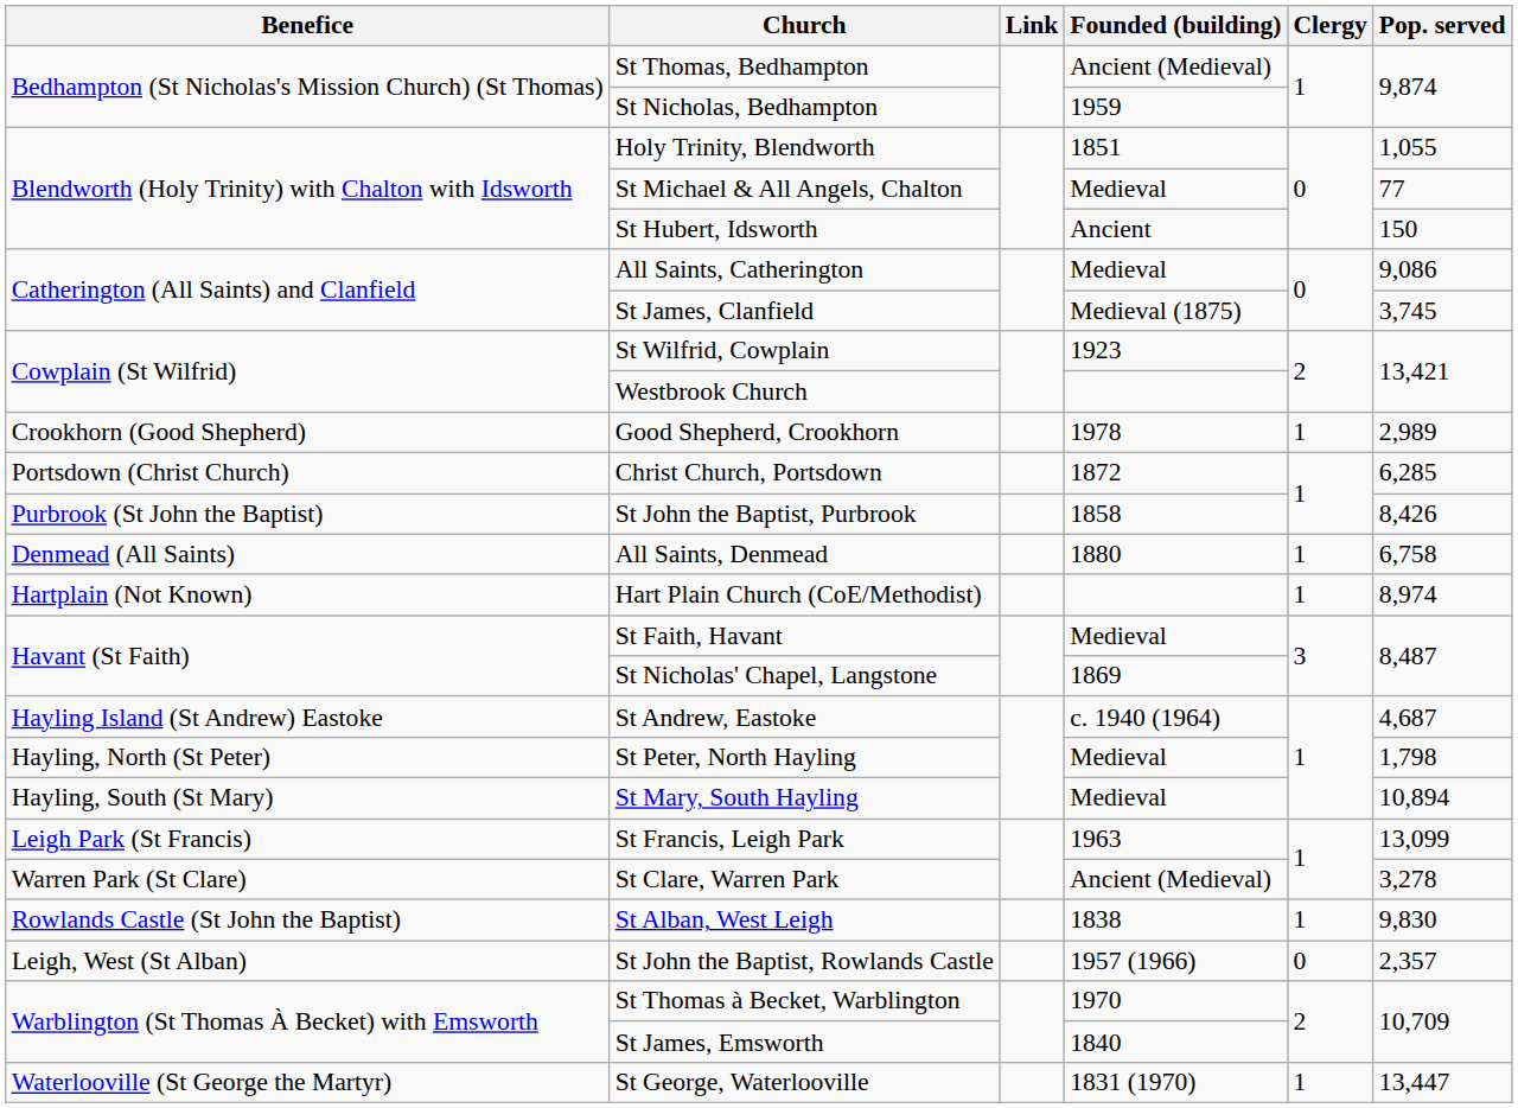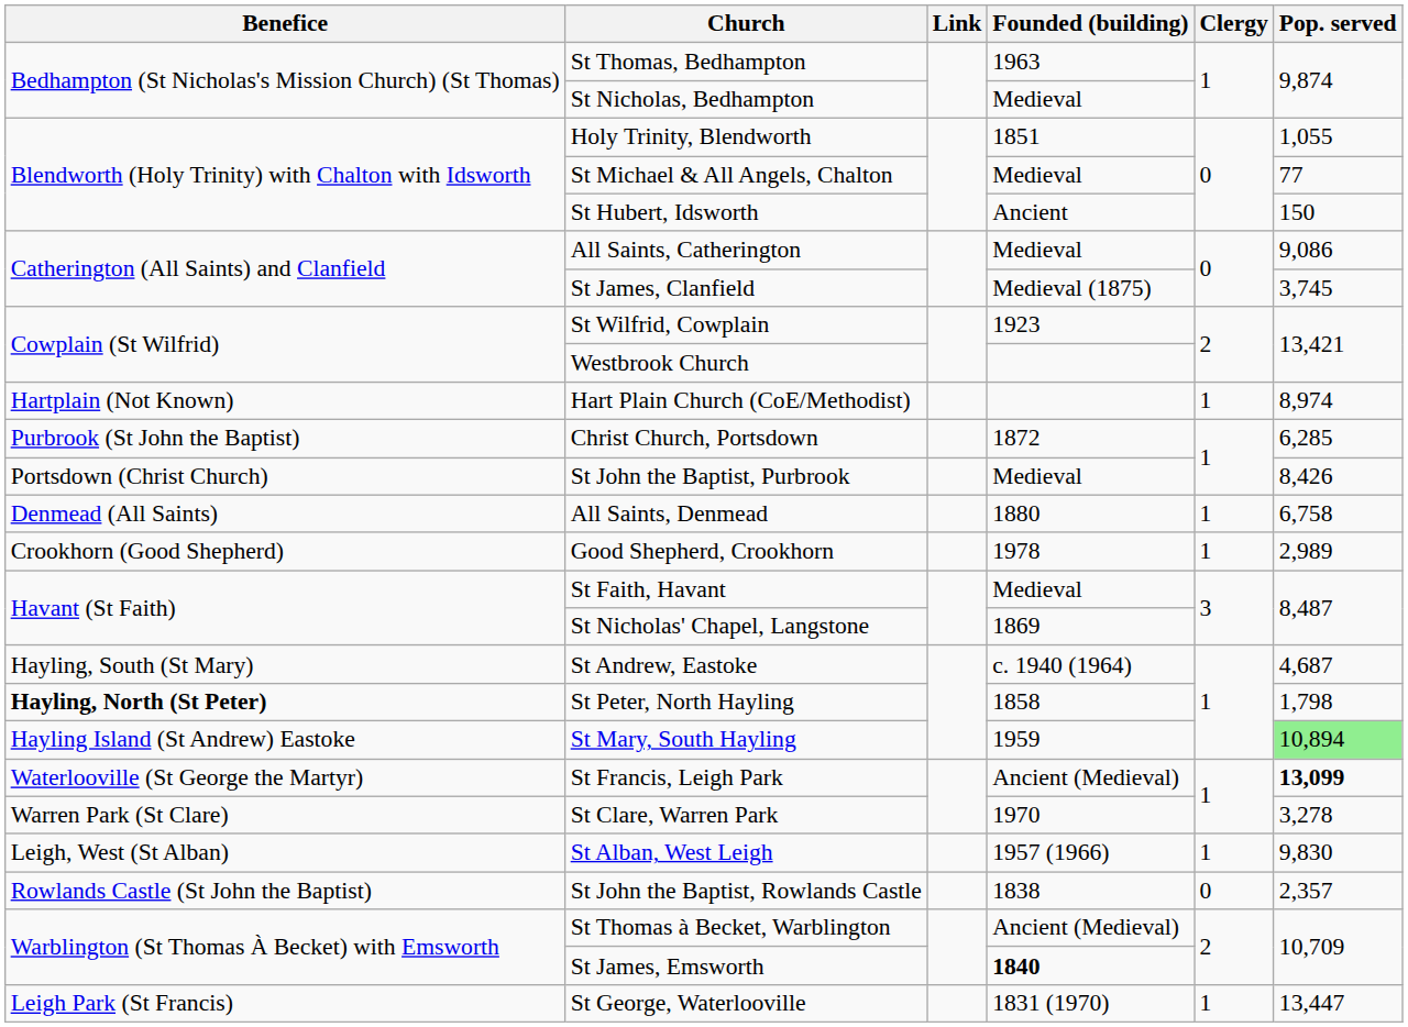St Thomas, Bedhampton | Founded (building): Ancient (Medieval) -> 1963
St Nicholas, Bedhampton | Founded (building): 1959 -> Medieval
rows swapped: Good Shepherd, Crookhorn <-> Hart Plain Church (CoE/Methodist)
Christ Church, Portsdown | Benefice: Portsdown (Christ Church) -> Purbrook (St John the Baptist)
St John the Baptist, Purbrook | Benefice: Purbrook (St John the Baptist) -> Portsdown (Christ Church)
St John the Baptist, Purbrook | Founded (building): 1858 -> Medieval
St Andrew, Eastoke | Benefice: Hayling Island (St Andrew) Eastoke -> Hayling, South (St Mary)
St Peter, North Hayling | Benefice: normal -> bold
St Peter, North Hayling | Founded (building): Medieval -> 1858
St Mary, South Hayling | Benefice: Hayling, South (St Mary) -> Hayling Island (St Andrew) Eastoke
St Mary, South Hayling | Founded (building): Medieval -> 1959
St Mary, South Hayling | Pop. served: no background -> lightgreen background
St Francis, Leigh Park | Benefice: Leigh Park (St Francis) -> Waterlooville (St George the Martyr)
St Francis, Leigh Park | Founded (building): 1963 -> Ancient (Medieval)
St Francis, Leigh Park | Pop. served: normal -> bold
St Clare, Warren Park | Founded (building): Ancient (Medieval) -> 1970
St Alban, West Leigh | Benefice: Rowlands Castle (St John the Baptist) -> Leigh, West (St Alban)
St Alban, West Leigh | Founded (building): 1838 -> 1957 (1966)
St John the Baptist, Rowlands Castle | Benefice: Leigh, West (St Alban) -> Rowlands Castle (St John the Baptist)
St John the Baptist, Rowlands Castle | Founded (building): 1957 (1966) -> 1838
St Thomas à Becket, Warblington | Founded (building): 1970 -> Ancient (Medieval)
St James, Emsworth | Founded (building): normal -> bold
St George, Waterlooville | Benefice: Waterlooville (St George the Martyr) -> Leigh Park (St Francis)
